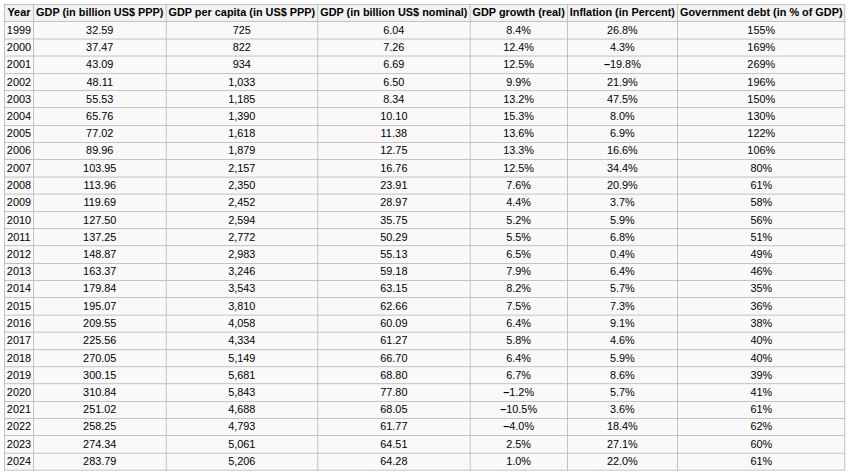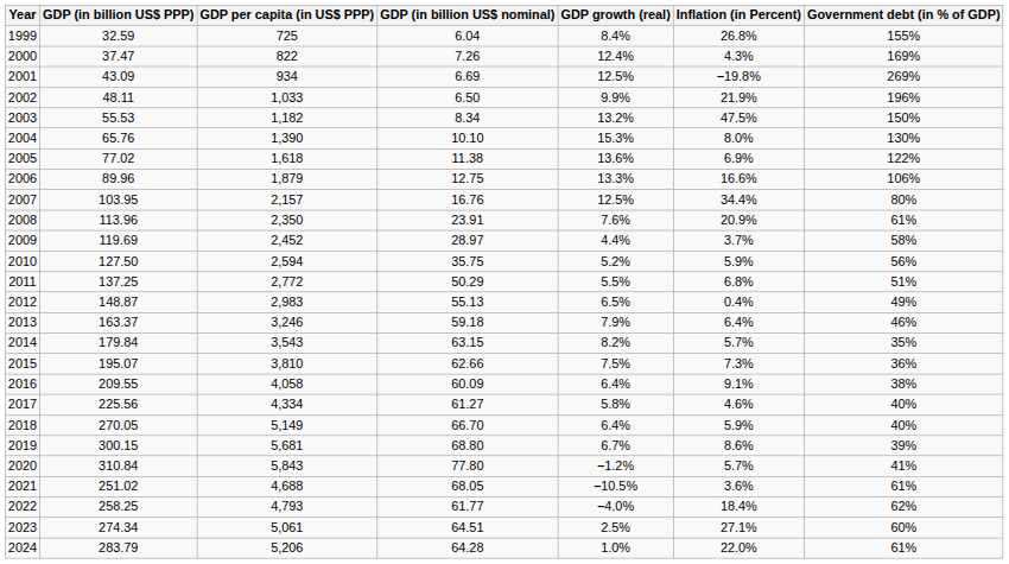2003 | GDP per capita (in US$ PPP): 1,185 -> 1,182
